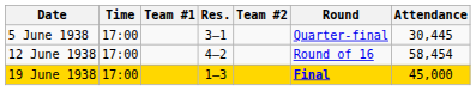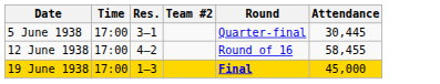- column: Team #1
12 June 1938 | Attendance: 58,454 -> 58,455
